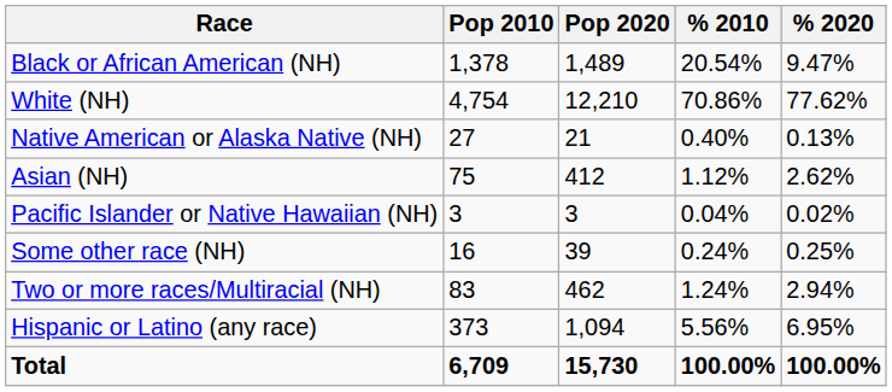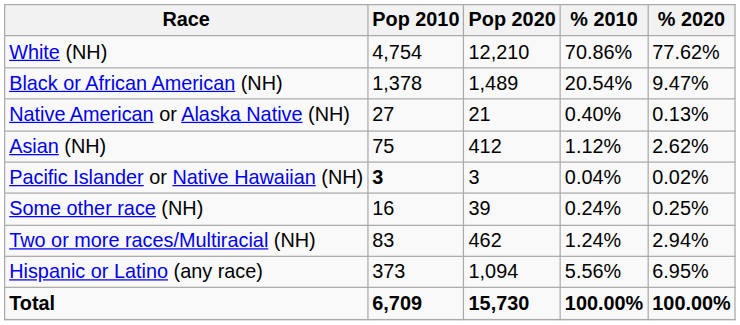rows swapped: White (NH) <-> Black or African American (NH)
Pacific Islander or Native Hawaiian (NH) | Pop 2010: normal -> bold
